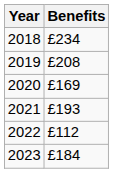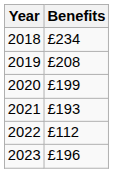2020 | Benefits: £169 -> £199
2023 | Benefits: £184 -> £196
